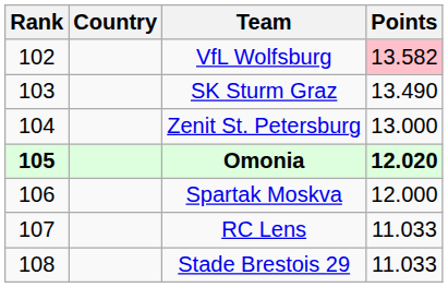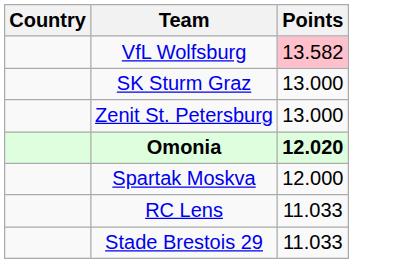- column: Rank | 102 | 103 | 104 | 105 | 106 | 107 | 108
SK Sturm Graz | Points: 13.490 -> 13.000
